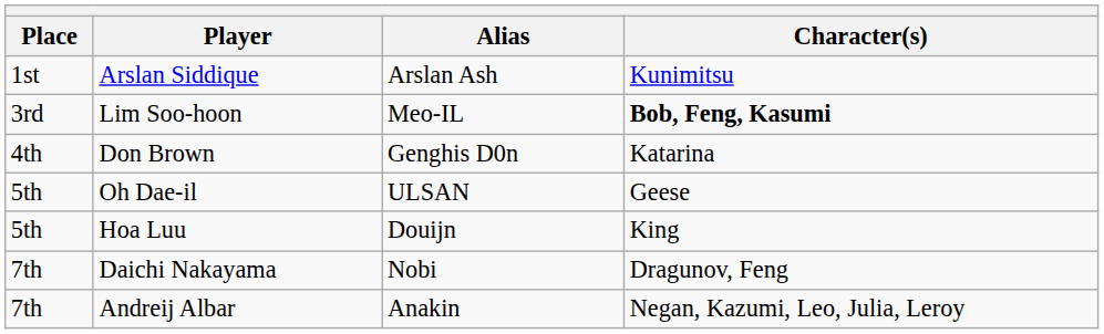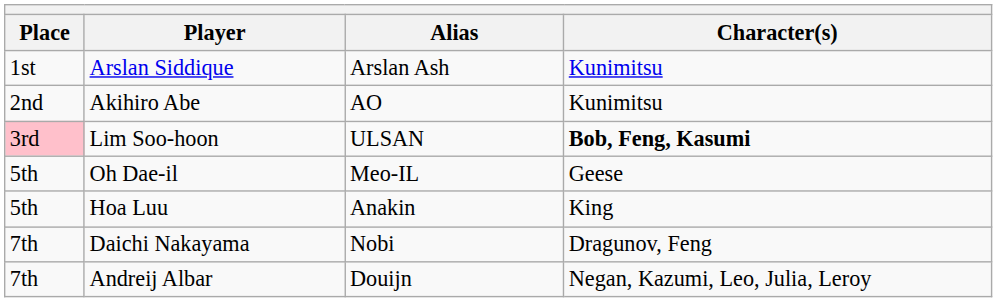+ row: 2nd | Akihiro Abe | AO | Kunimitsu
Lim Soo-hoon | Place: no background -> pink background
Lim Soo-hoon | Alias: Meo-IL -> ULSAN
- row: 4th | Don Brown | Genghis D0n | Katarina
Oh Dae-il | Alias: ULSAN -> Meo-IL
Hoa Luu | Alias: Douijn -> Anakin
Andreij Albar | Alias: Anakin -> Douijn
